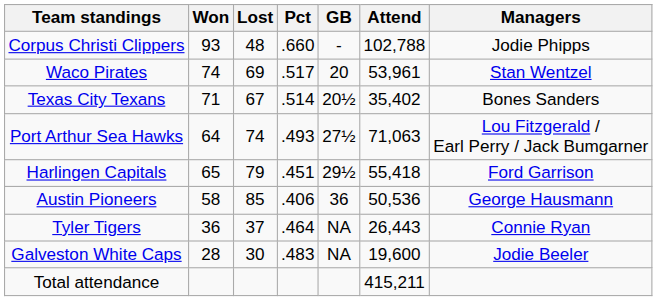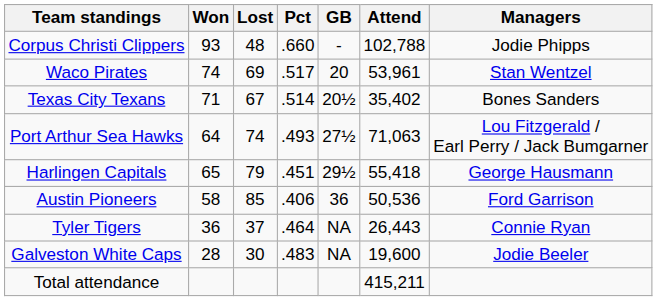Harlingen Capitals | Managers: Ford Garrison -> George Hausmann
Austin Pioneers | Managers: George Hausmann -> Ford Garrison
